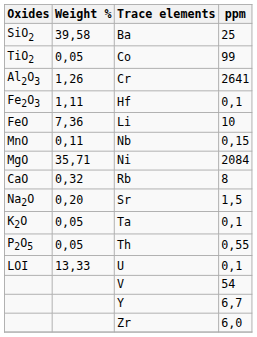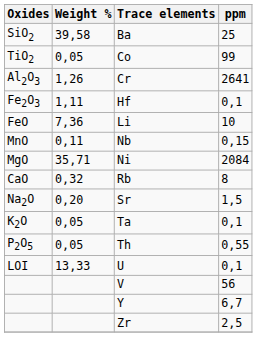V | ppm: 54 -> 56
Zr | ppm: 6,0 -> 2,5
